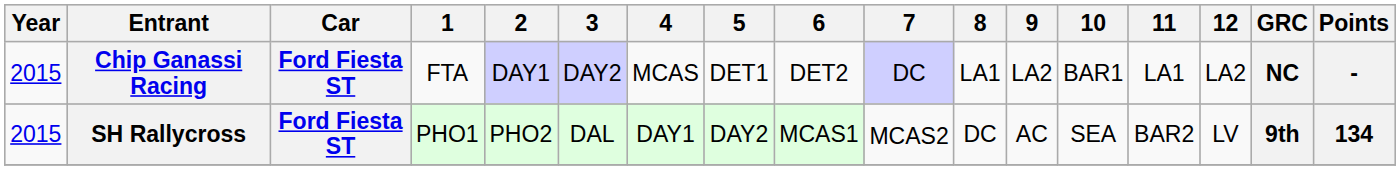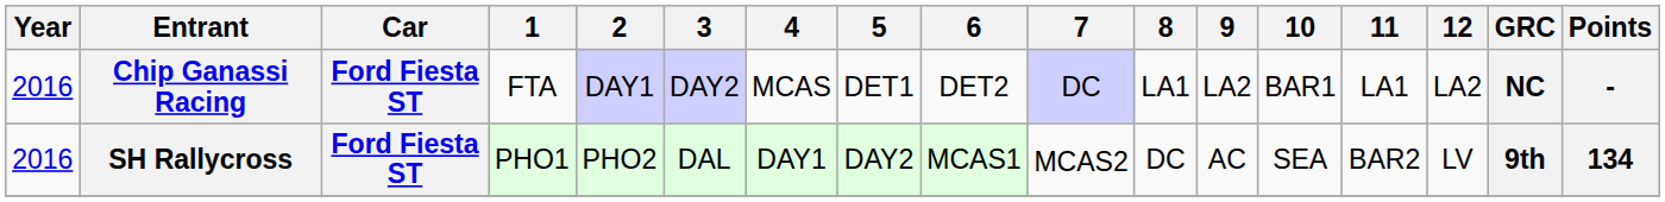Chip Ganassi Racing | Year: 2015 -> 2016
SH Rallycross | Year: 2015 -> 2016
